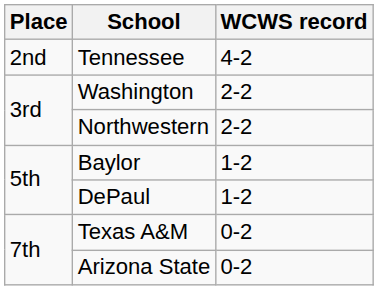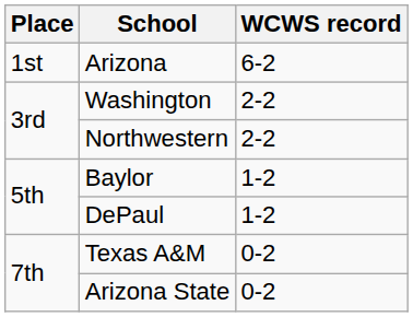+ row: 1st | Arizona | 6-2
- row: 2nd | Tennessee | 4-2
